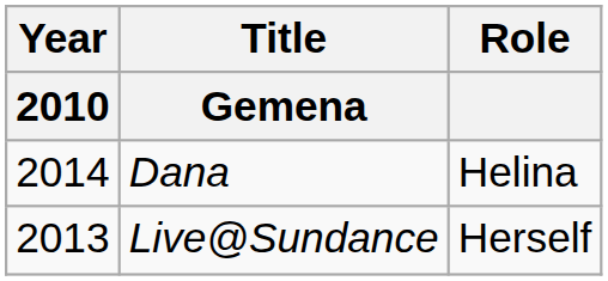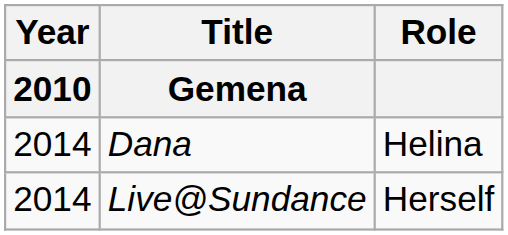Live@Sundance | Year / 2010: 2013 -> 2014
